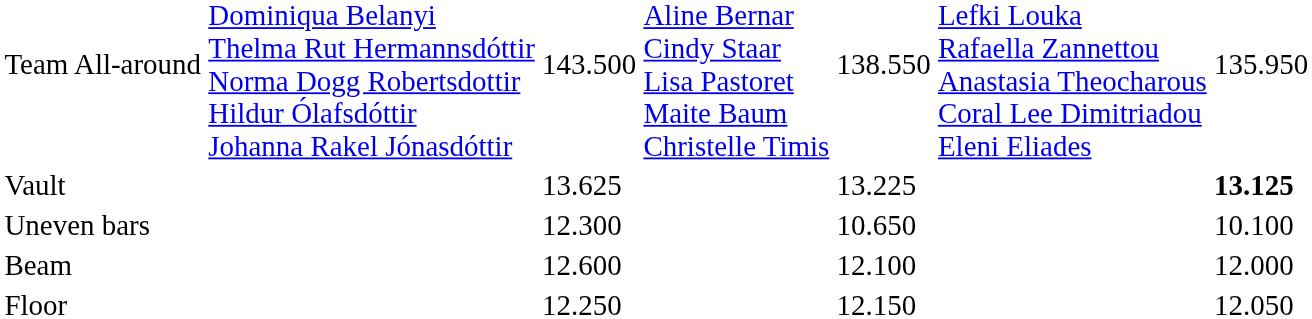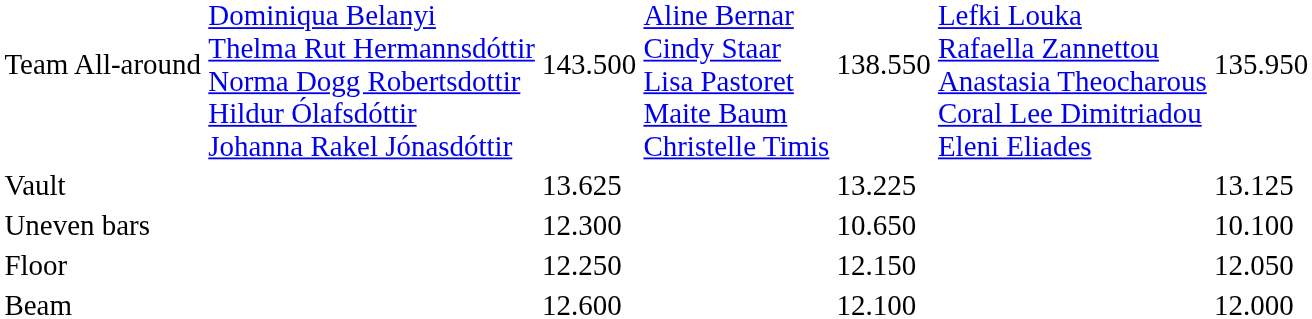Vault | column 7: bold -> normal
rows swapped: Beam <-> Floor
